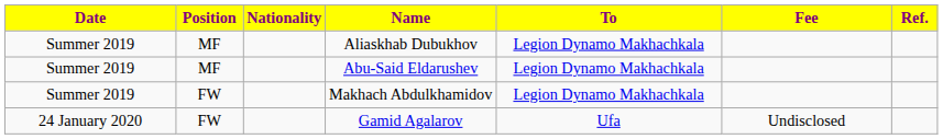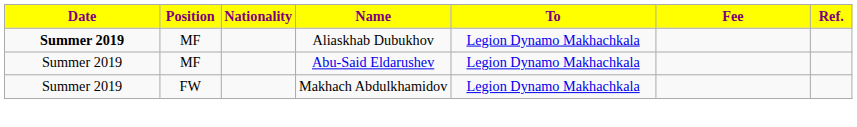Aliaskhab Dubukhov | Date: normal -> bold
- row: 24 January 2020 | FW | Gamid Agalarov | Ufa | Undisclosed
